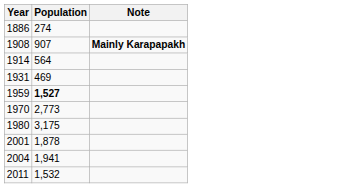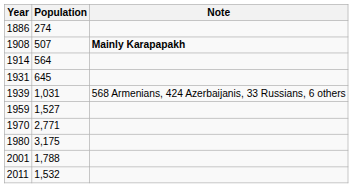1908 | Population: 907 -> 507
1931 | Population: 469 -> 645
+ row: 1939 | 1,031 | 568 Armenians, 424 Azerbaijanis, 33 Russians, 6 others
1959 | Population: bold -> normal
1970 | Population: 2,773 -> 2,771
2001 | Population: 1,878 -> 1,788
- row: 2004 | 1,941
